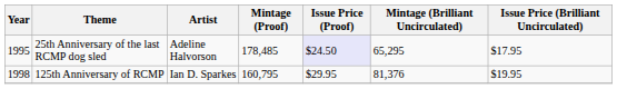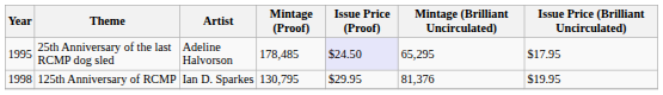125th Anniversary of RCMP | Mintage (Proof): 160,795 -> 130,795
